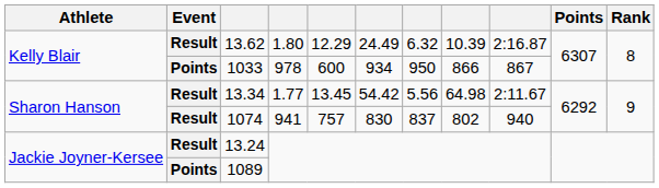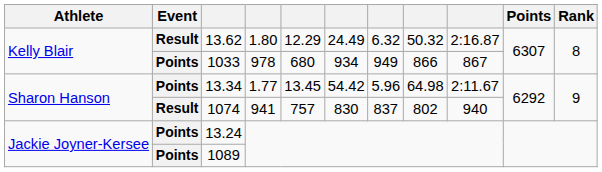13.62 | column 8: 10.39 -> 50.32
1033 | column 5: 600 -> 680
1033 | column 7: 950 -> 949
13.34 | Event: Result -> Points
13.34 | column 7: 5.56 -> 5.96
13.24 | Event: Result -> Points
